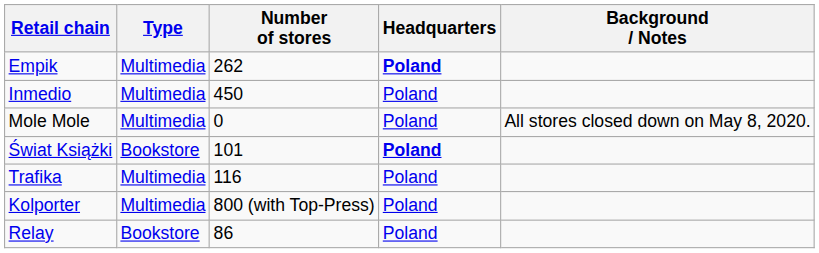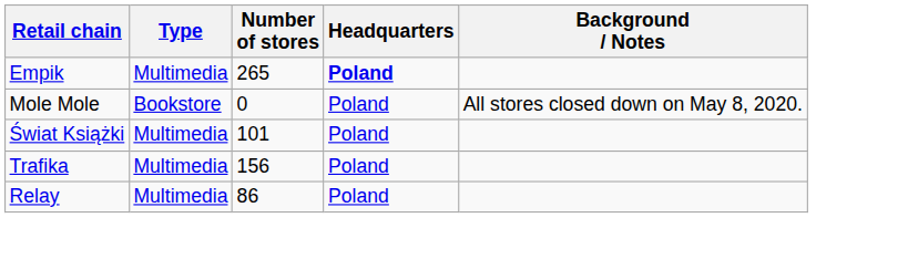Empik | Number of stores: 262 -> 265
- row: Inmedio | Multimedia | 450 | Poland
Mole Mole | Type: Multimedia -> Bookstore
Świat Książki | Type: Bookstore -> Multimedia
Świat Książki | Headquarters: bold -> normal
Trafika | Number of stores: 116 -> 156
- row: Kolporter | Multimedia | 800 (with Top-Press) | Poland
Relay | Type: Bookstore -> Multimedia
